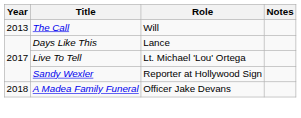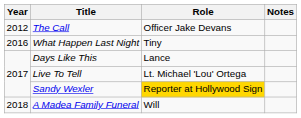The Call | Year: 2013 -> 2012
The Call | Role: Will -> Officer Jake Devans
+ row: 2016 | What Happen Last Night | Tiny
Sandy Wexler | Role: no background -> gold background
A Madea Family Funeral | Role: Officer Jake Devans -> Will
